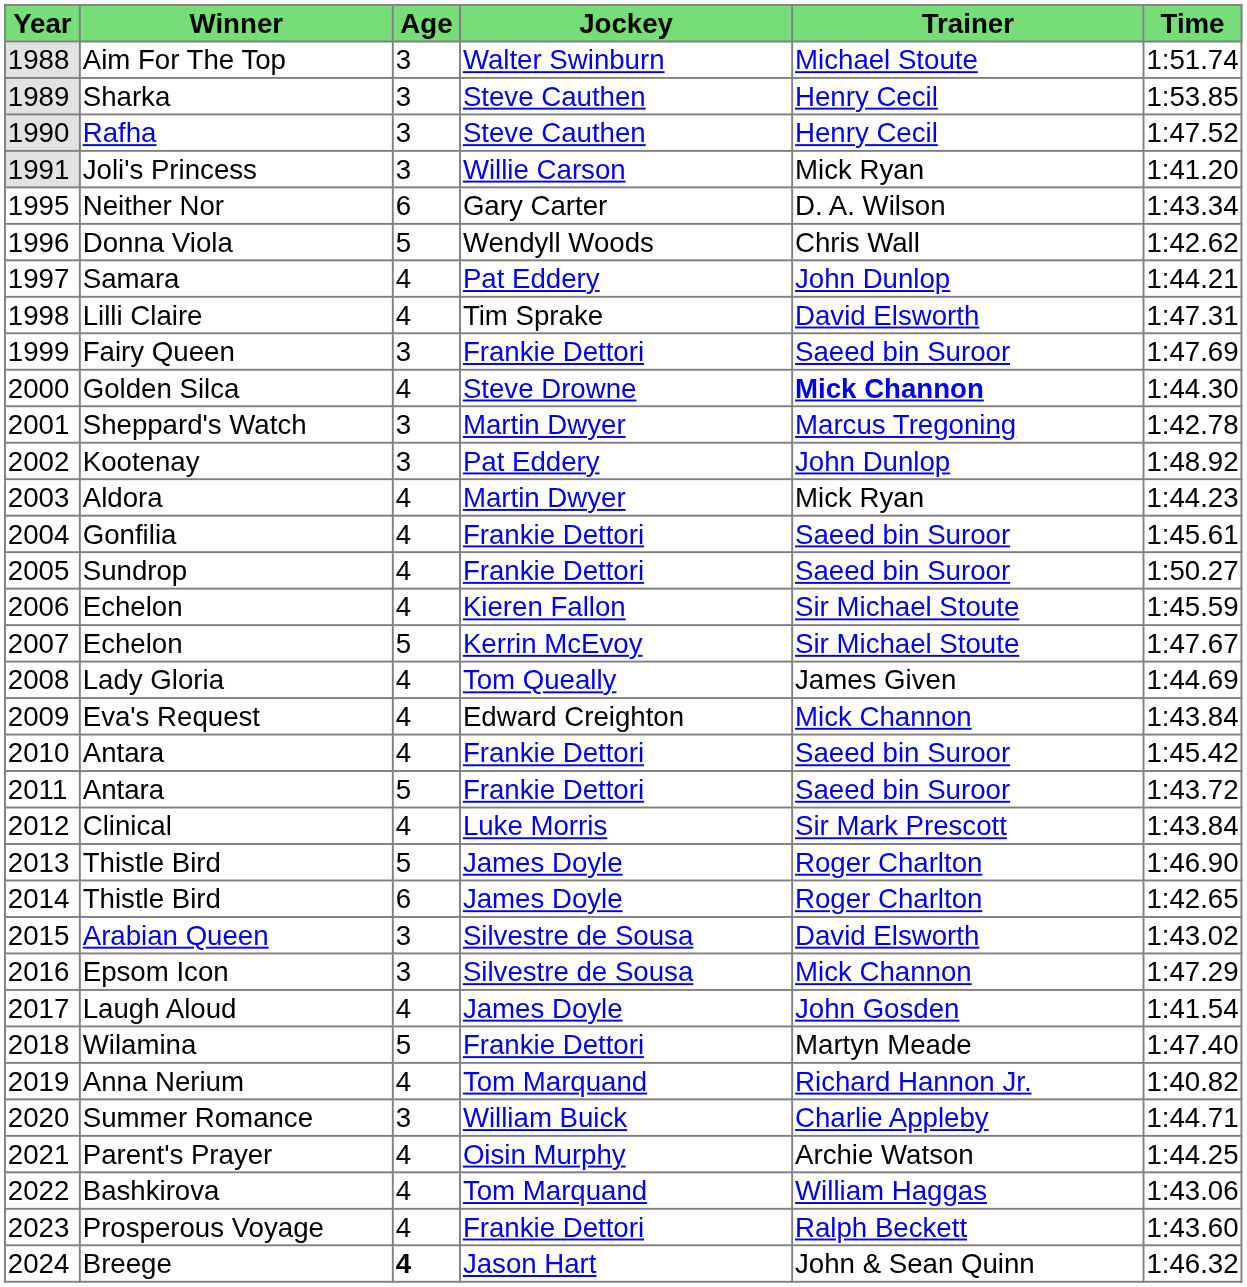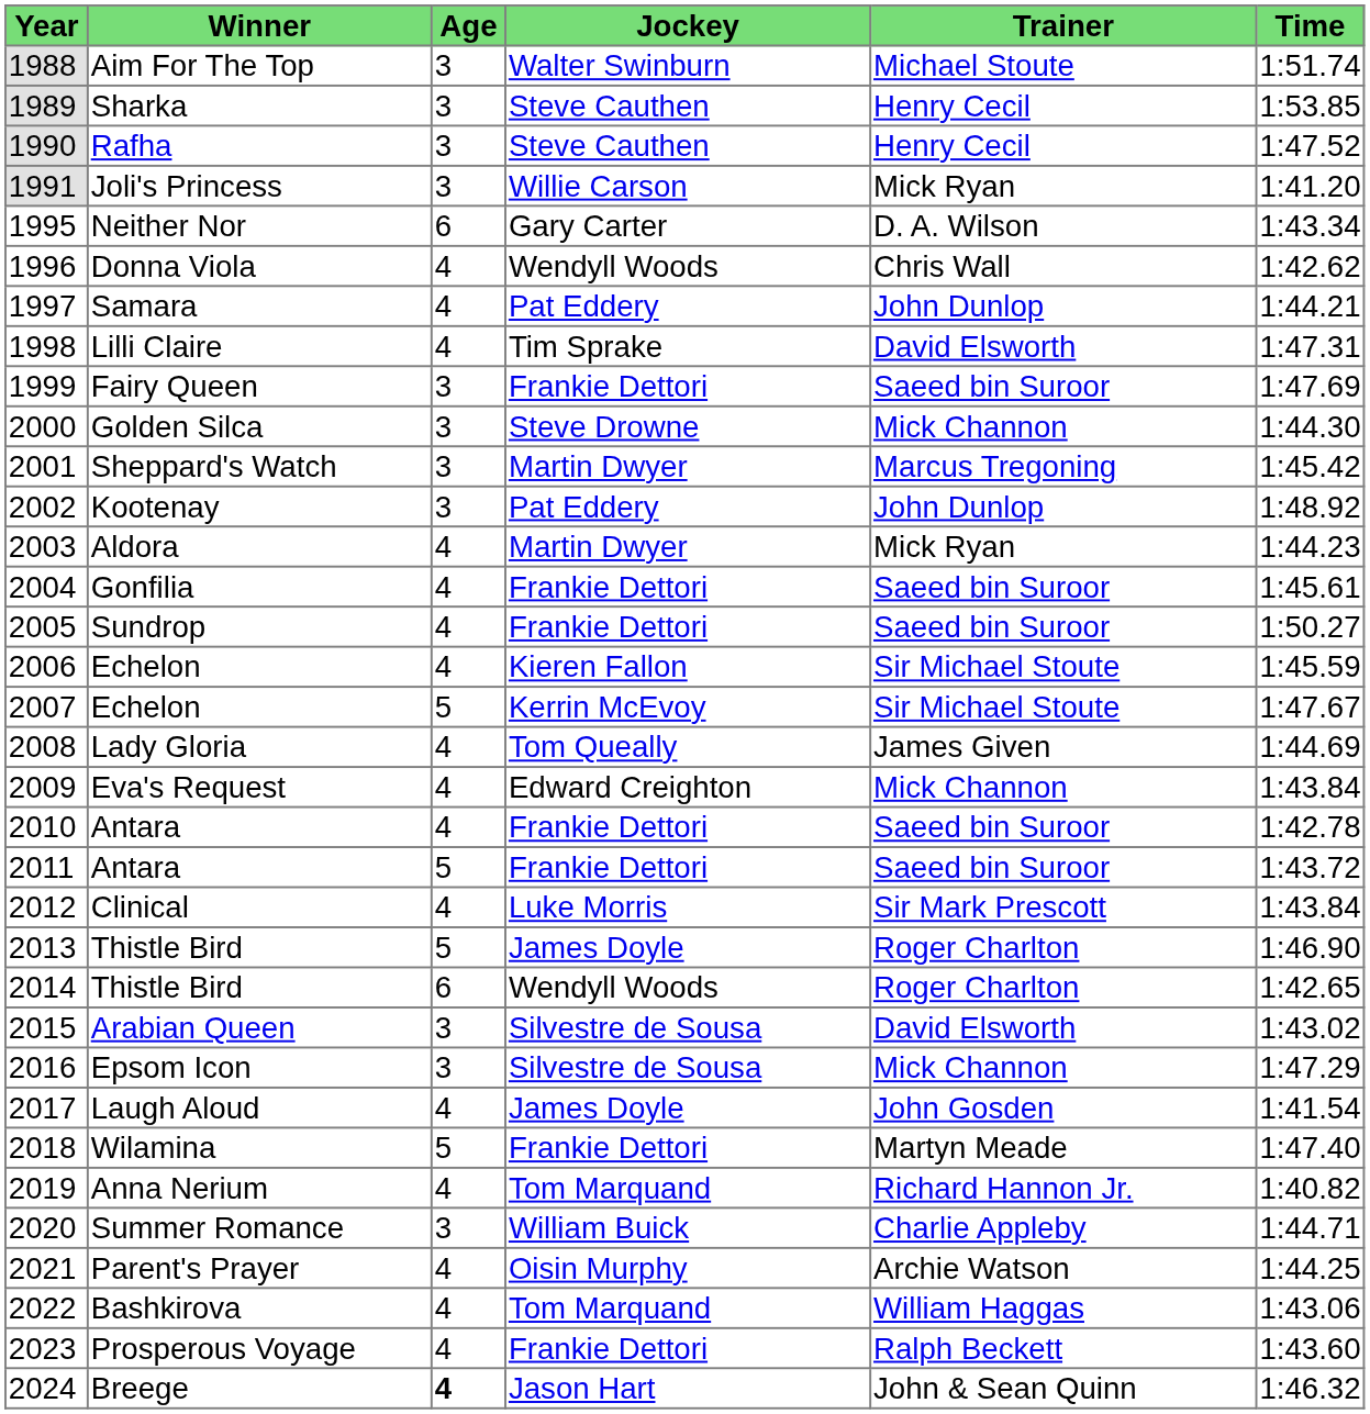Donna Viola | Age: 5 -> 4
Golden Silca | Age: 4 -> 3
Golden Silca | Trainer: bold -> normal
Sheppard's Watch | Time: 1:42.78 -> 1:45.42
2010 / Antara | Time: 1:45.42 -> 1:42.78
2014 / Thistle Bird | Jockey: James Doyle -> Wendyll Woods
